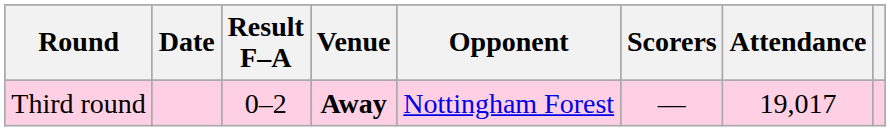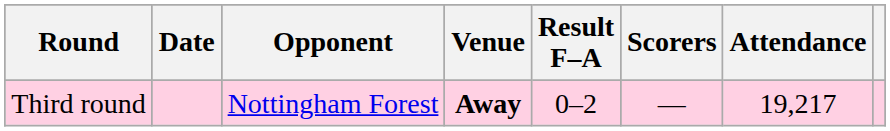columns swapped: Opponent <-> Result F–A
Third round | Attendance: 19,017 -> 19,217
